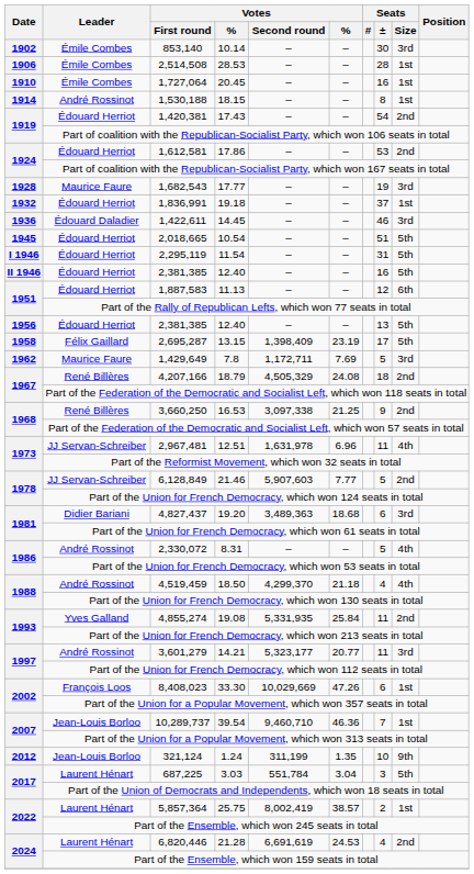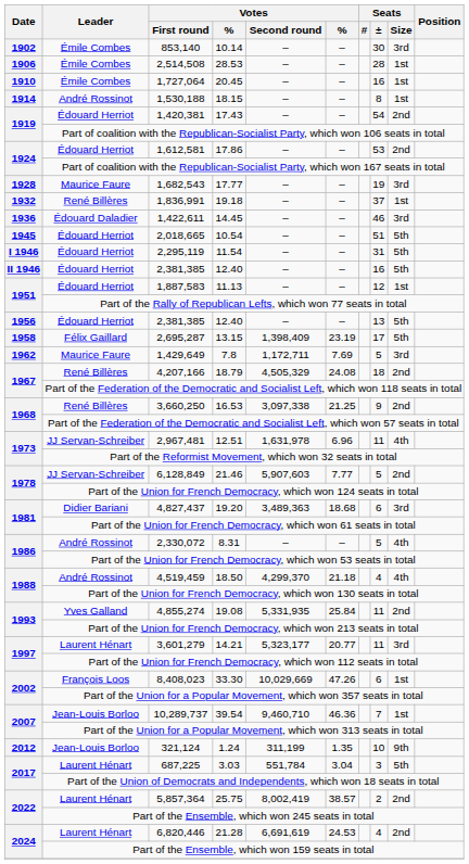1,836,991 | Leader: Édouard Herriot -> René Billères
1,887,583 | Seats / Size: 6th -> 1st
3,601,279 | Leader: André Rossinot -> Laurent Hénart
5,857,364 | Seats / Size: 1st -> 2nd
